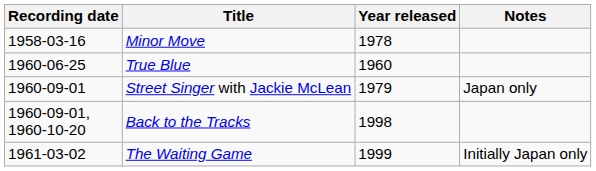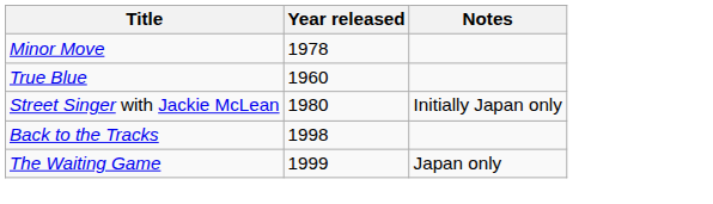- column: Recording date | 1958-03-16 | 1960-06-25 | 1960-09-01 | 1960-09-01, 1960-10-20 | 1961-03-02
Street Singer with Jackie McLean | Year released: 1979 -> 1980
Street Singer with Jackie McLean | Notes: Japan only -> Initially Japan only
The Waiting Game | Notes: Initially Japan only -> Japan only
